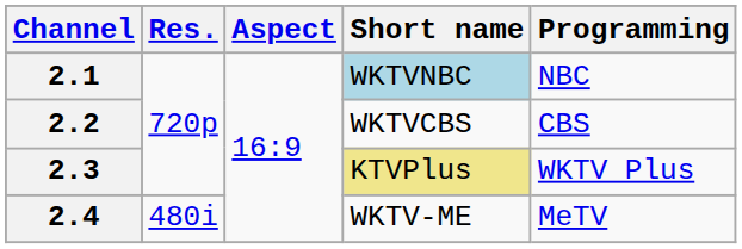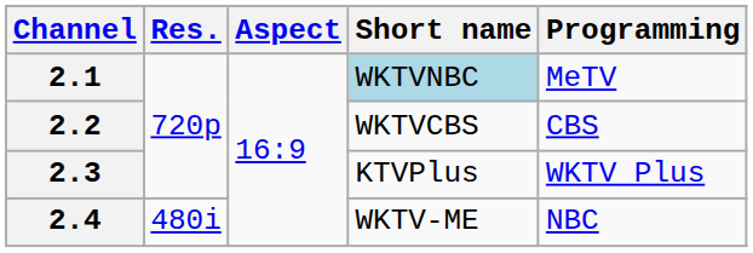2.1 | Programming: NBC -> MeTV
2.3 | Short name: khaki background -> no background
2.4 | Programming: MeTV -> NBC
